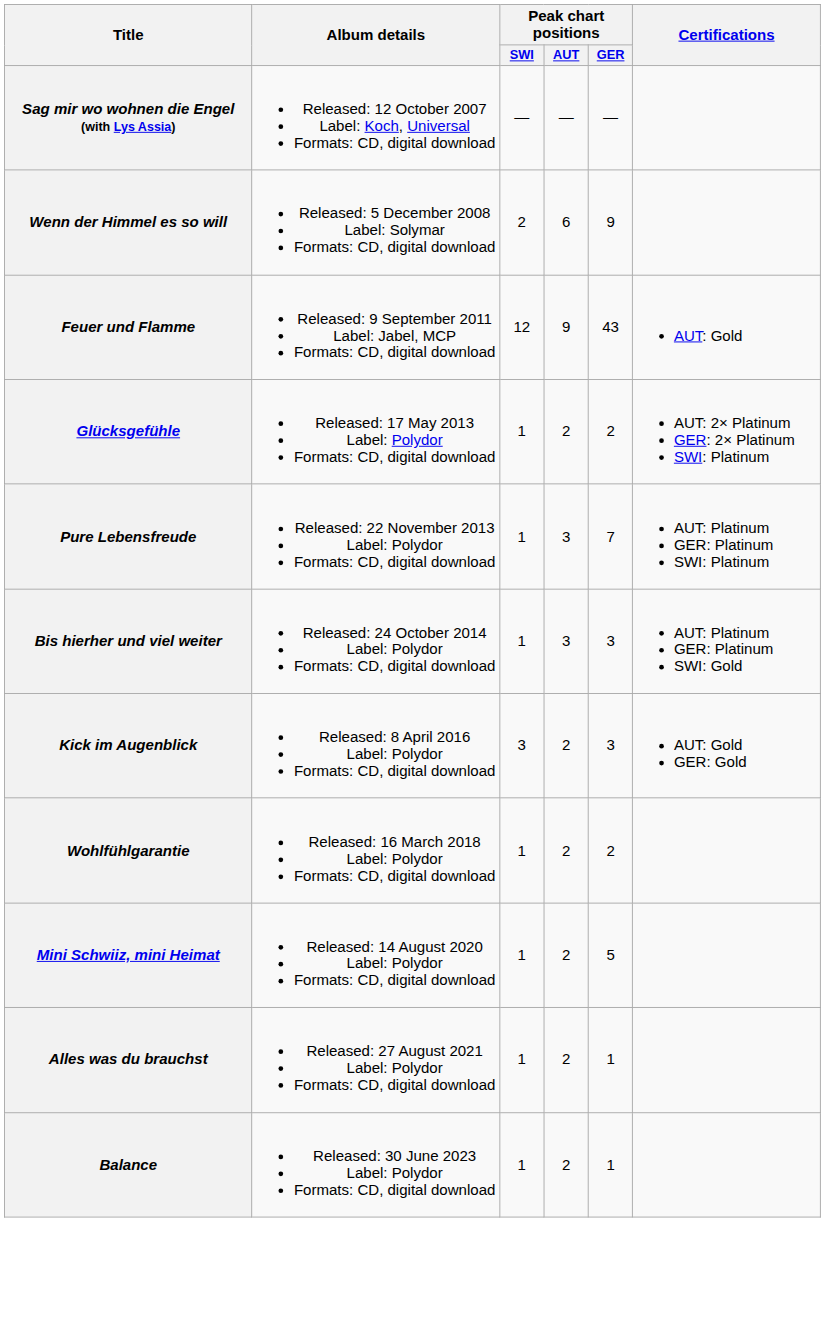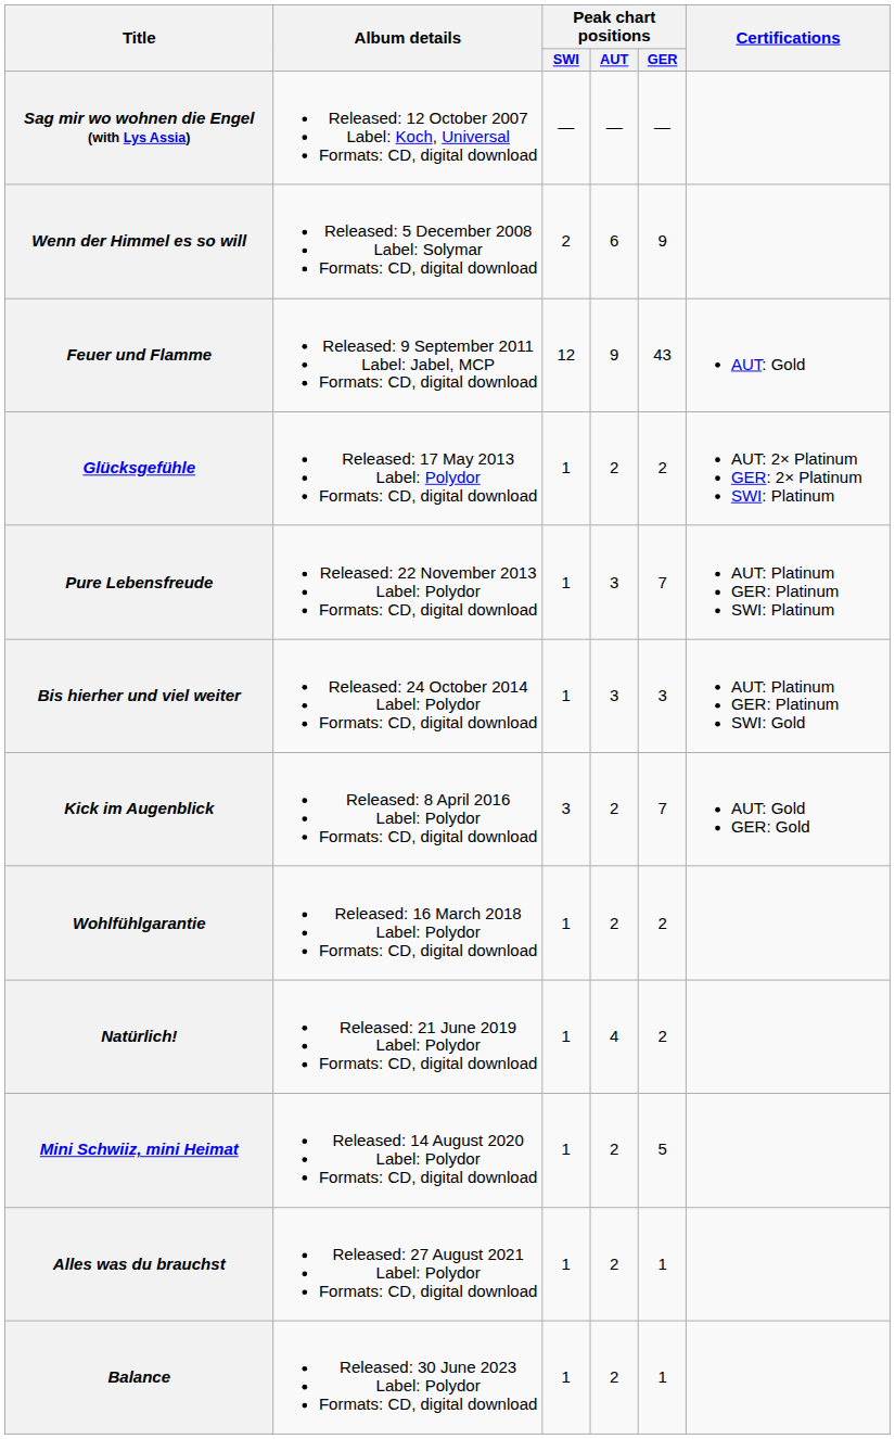Kick im Augenblick | Peak chart positions / GER: 3 -> 7
+ row: Natürlich! | Released: 21 June 2019 Label: Polydor Formats: CD, digital download | 1 | 4 | 2
